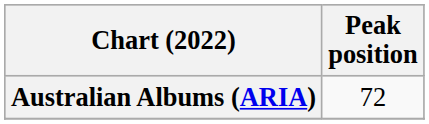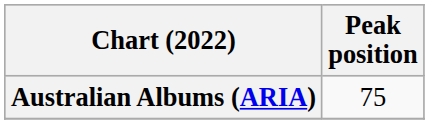Australian Albums (ARIA) | Peak position: 72 -> 75
